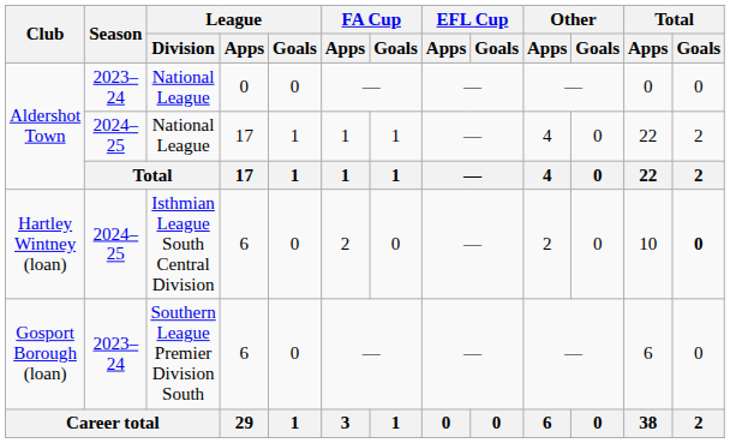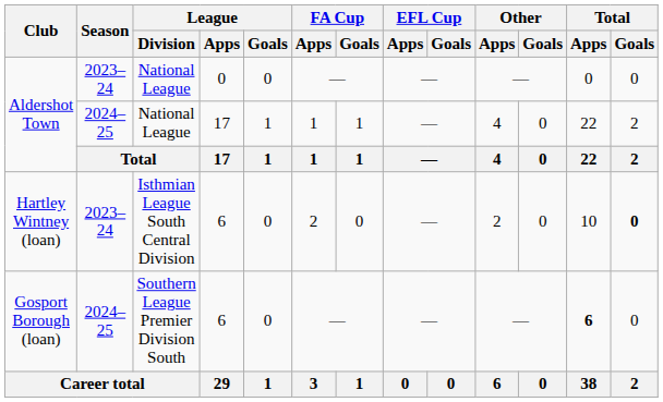Hartley Wintney (loan) | Season: 2024–25 -> 2023–24
Gosport Borough (loan) | Season: 2023–24 -> 2024–25
Gosport Borough (loan) | Total / Apps: normal -> bold
